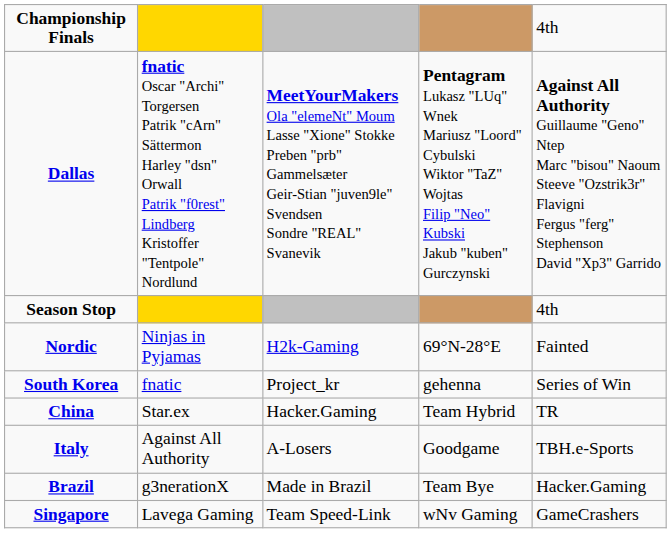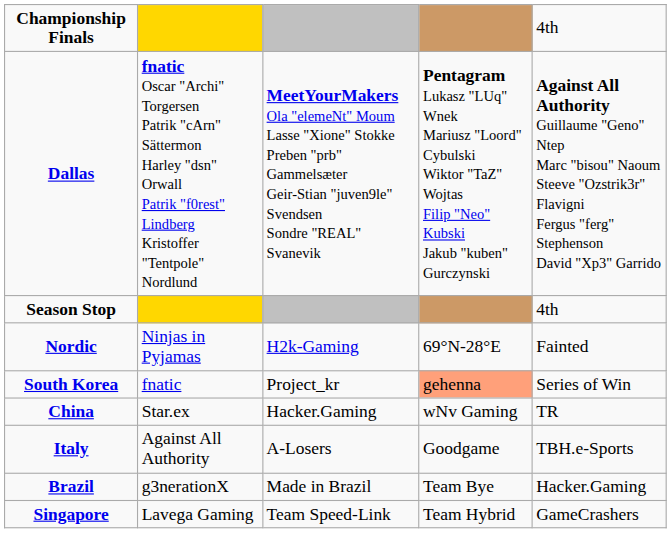South Korea | column 4: no background -> lightsalmon background
China | column 4: Team Hybrid -> wNv Gaming
Singapore | column 4: wNv Gaming -> Team Hybrid
